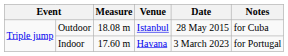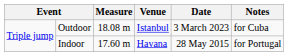Outdoor | Date: 28 May 2015 -> 3 March 2023
Indoor | Date: 3 March 2023 -> 28 May 2015
